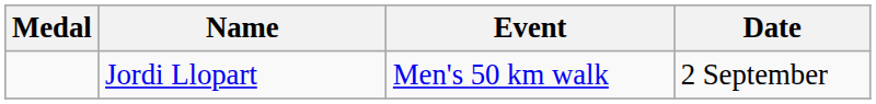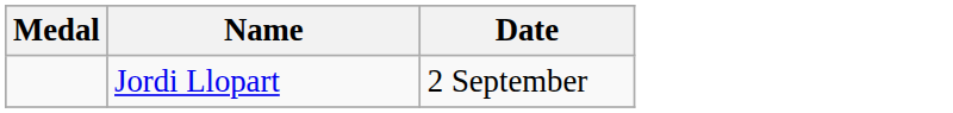- column: Event | Men's 50 km walk
